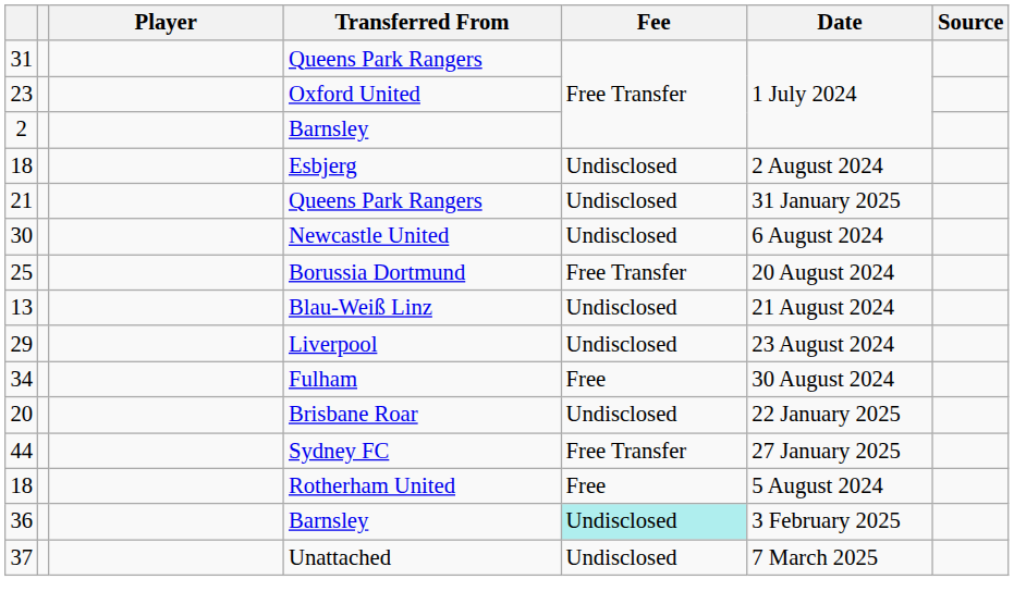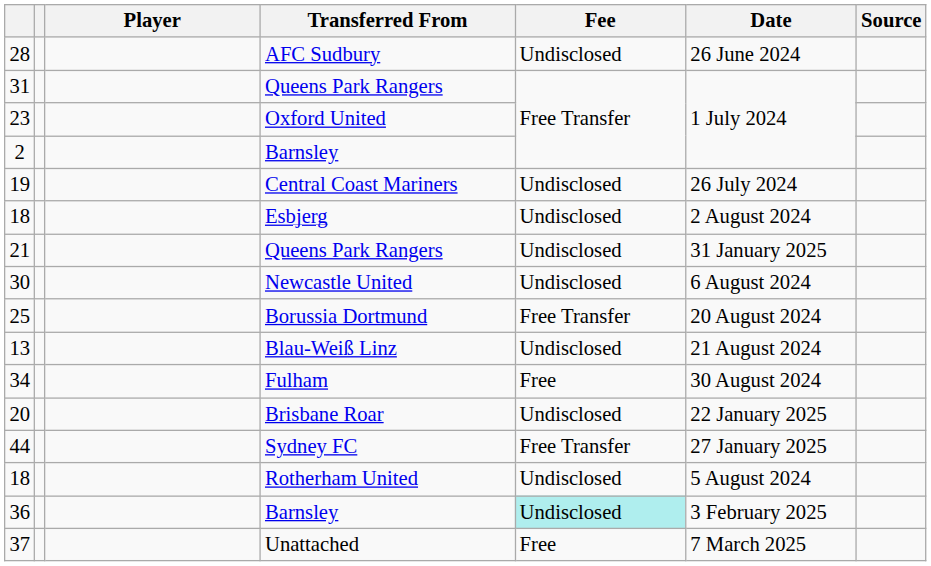+ row: 28 | AFC Sudbury | Undisclosed | 26 June 2024
+ row: 19 | Central Coast Mariners | Undisclosed | 26 July 2024
- row: 29 | Liverpool | Undisclosed | 23 August 2024
18 / Rotherham United | Fee: Free -> Undisclosed
37 | Fee: Undisclosed -> Free
